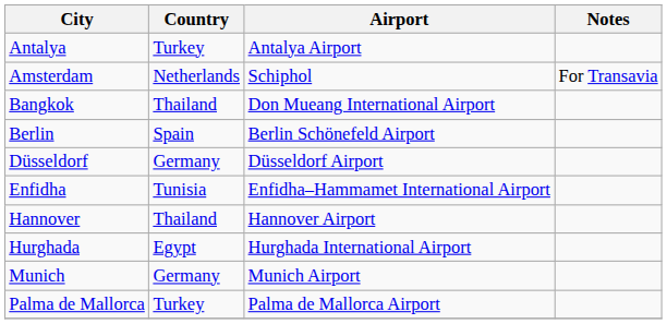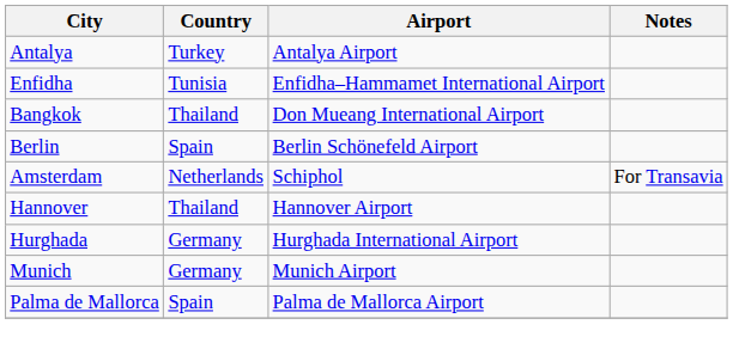rows swapped: Amsterdam <-> Enfidha
- row: Düsseldorf | Germany | Düsseldorf Airport
Hurghada | Country: Egypt -> Germany
Palma de Mallorca | Country: Turkey -> Spain
